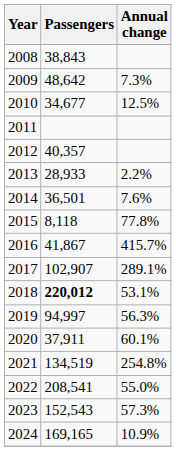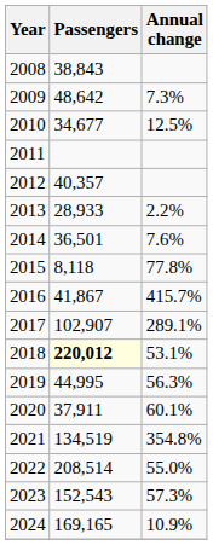2018 | Passengers: no background -> lightyellow background
2019 | Passengers: 94,997 -> 44,995
2021 | Annual change: 254.8% -> 354.8%
2022 | Passengers: 208,541 -> 208,514
